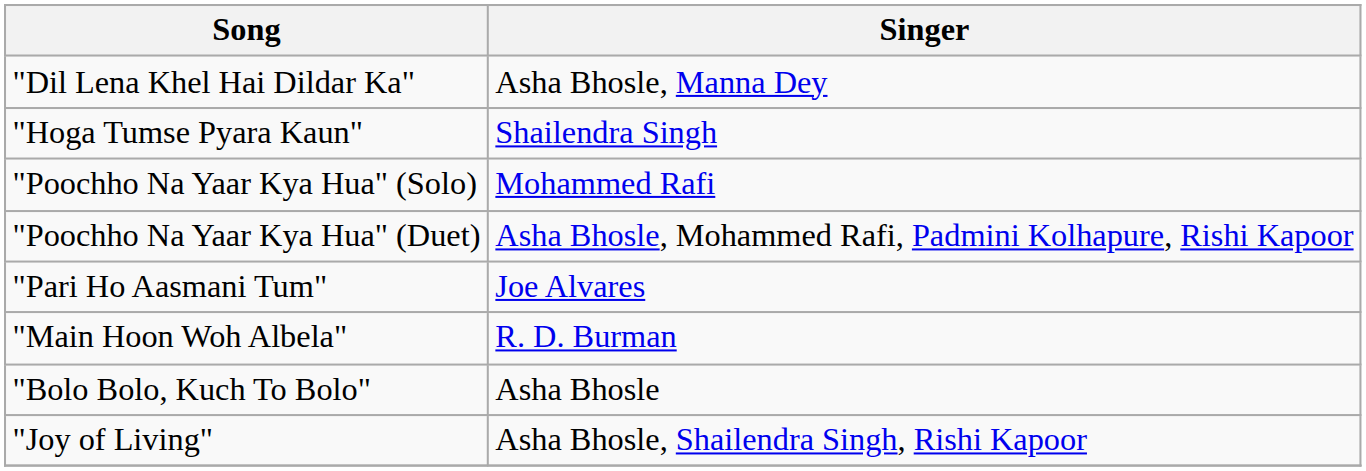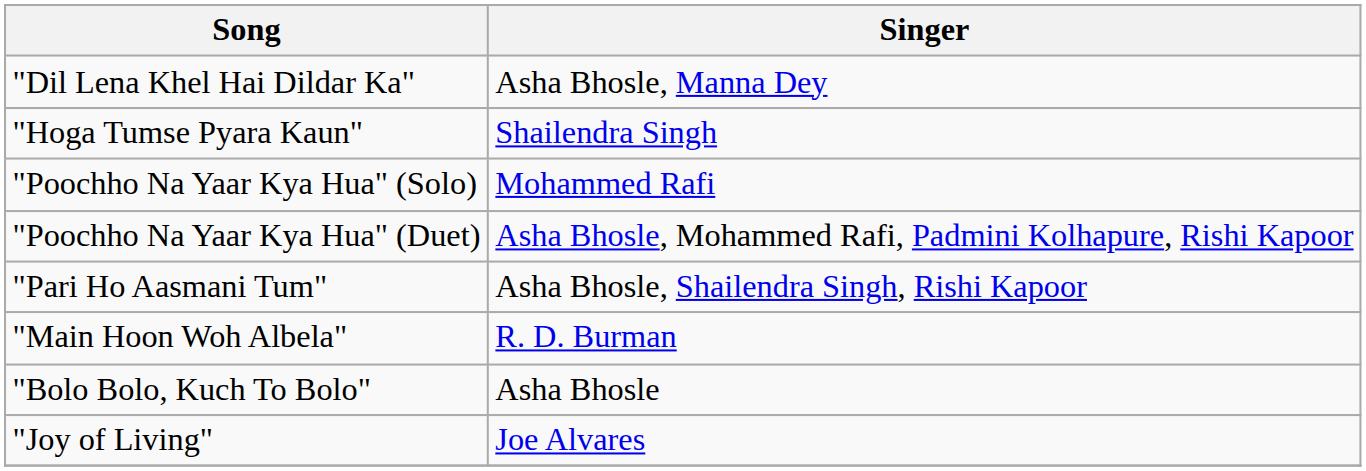"Pari Ho Aasmani Tum" | Singer: Joe Alvares -> Asha Bhosle, Shailendra Singh, Rishi Kapoor
"Joy of Living" | Singer: Asha Bhosle, Shailendra Singh, Rishi Kapoor -> Joe Alvares
